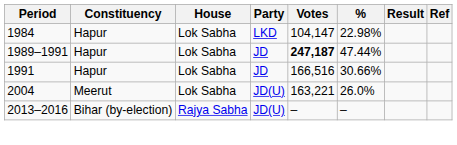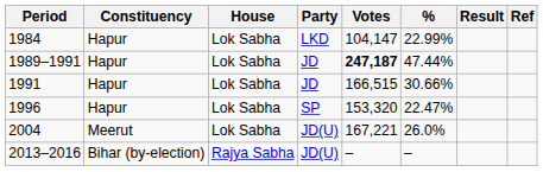1984 | %: 22.98% -> 22.99%
1991 | Votes: 166,516 -> 166,515
+ row: 1996 | Hapur | Lok Sabha | SP | 153,320 | 22.47%
2004 | Votes: 163,221 -> 167,221
